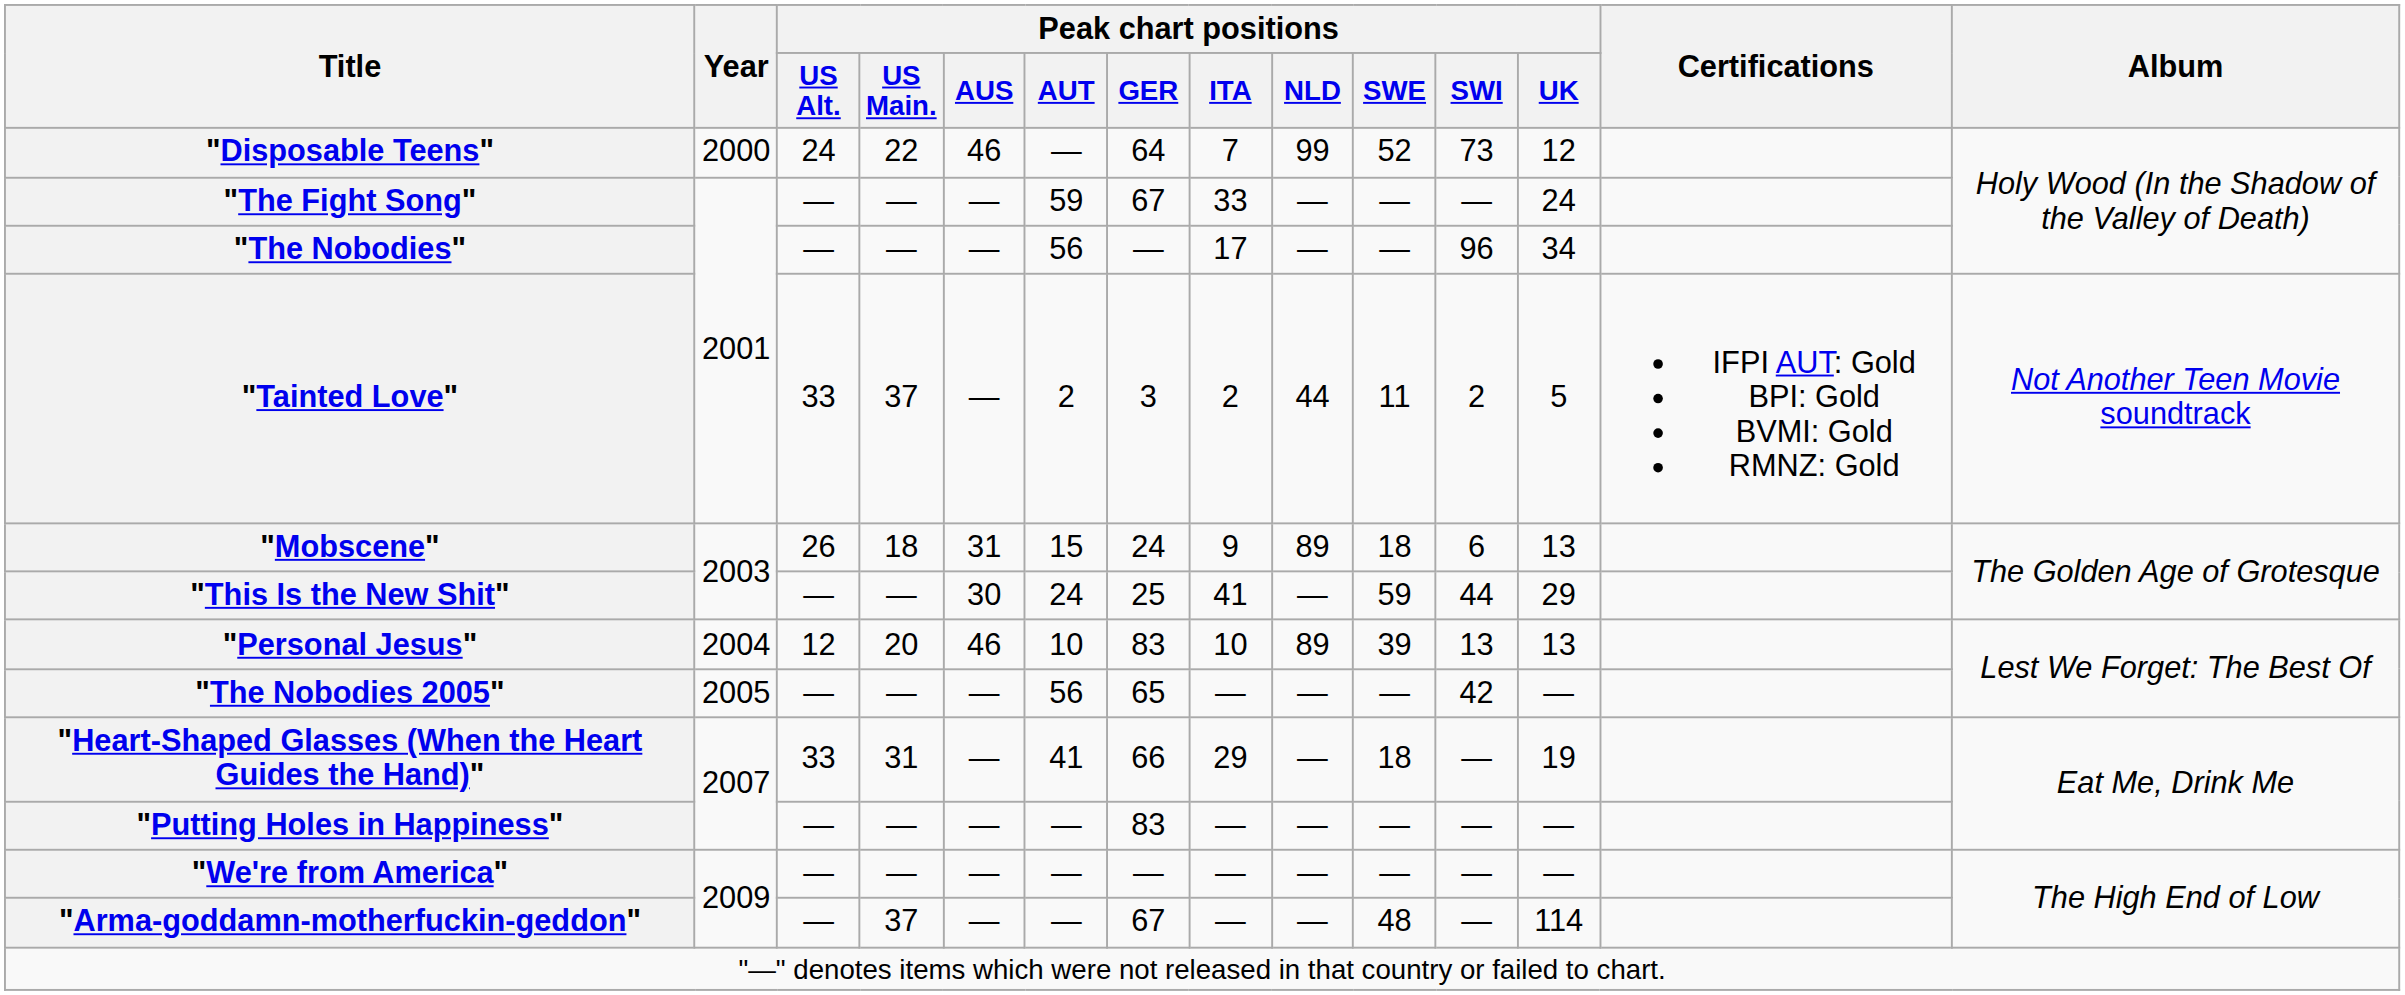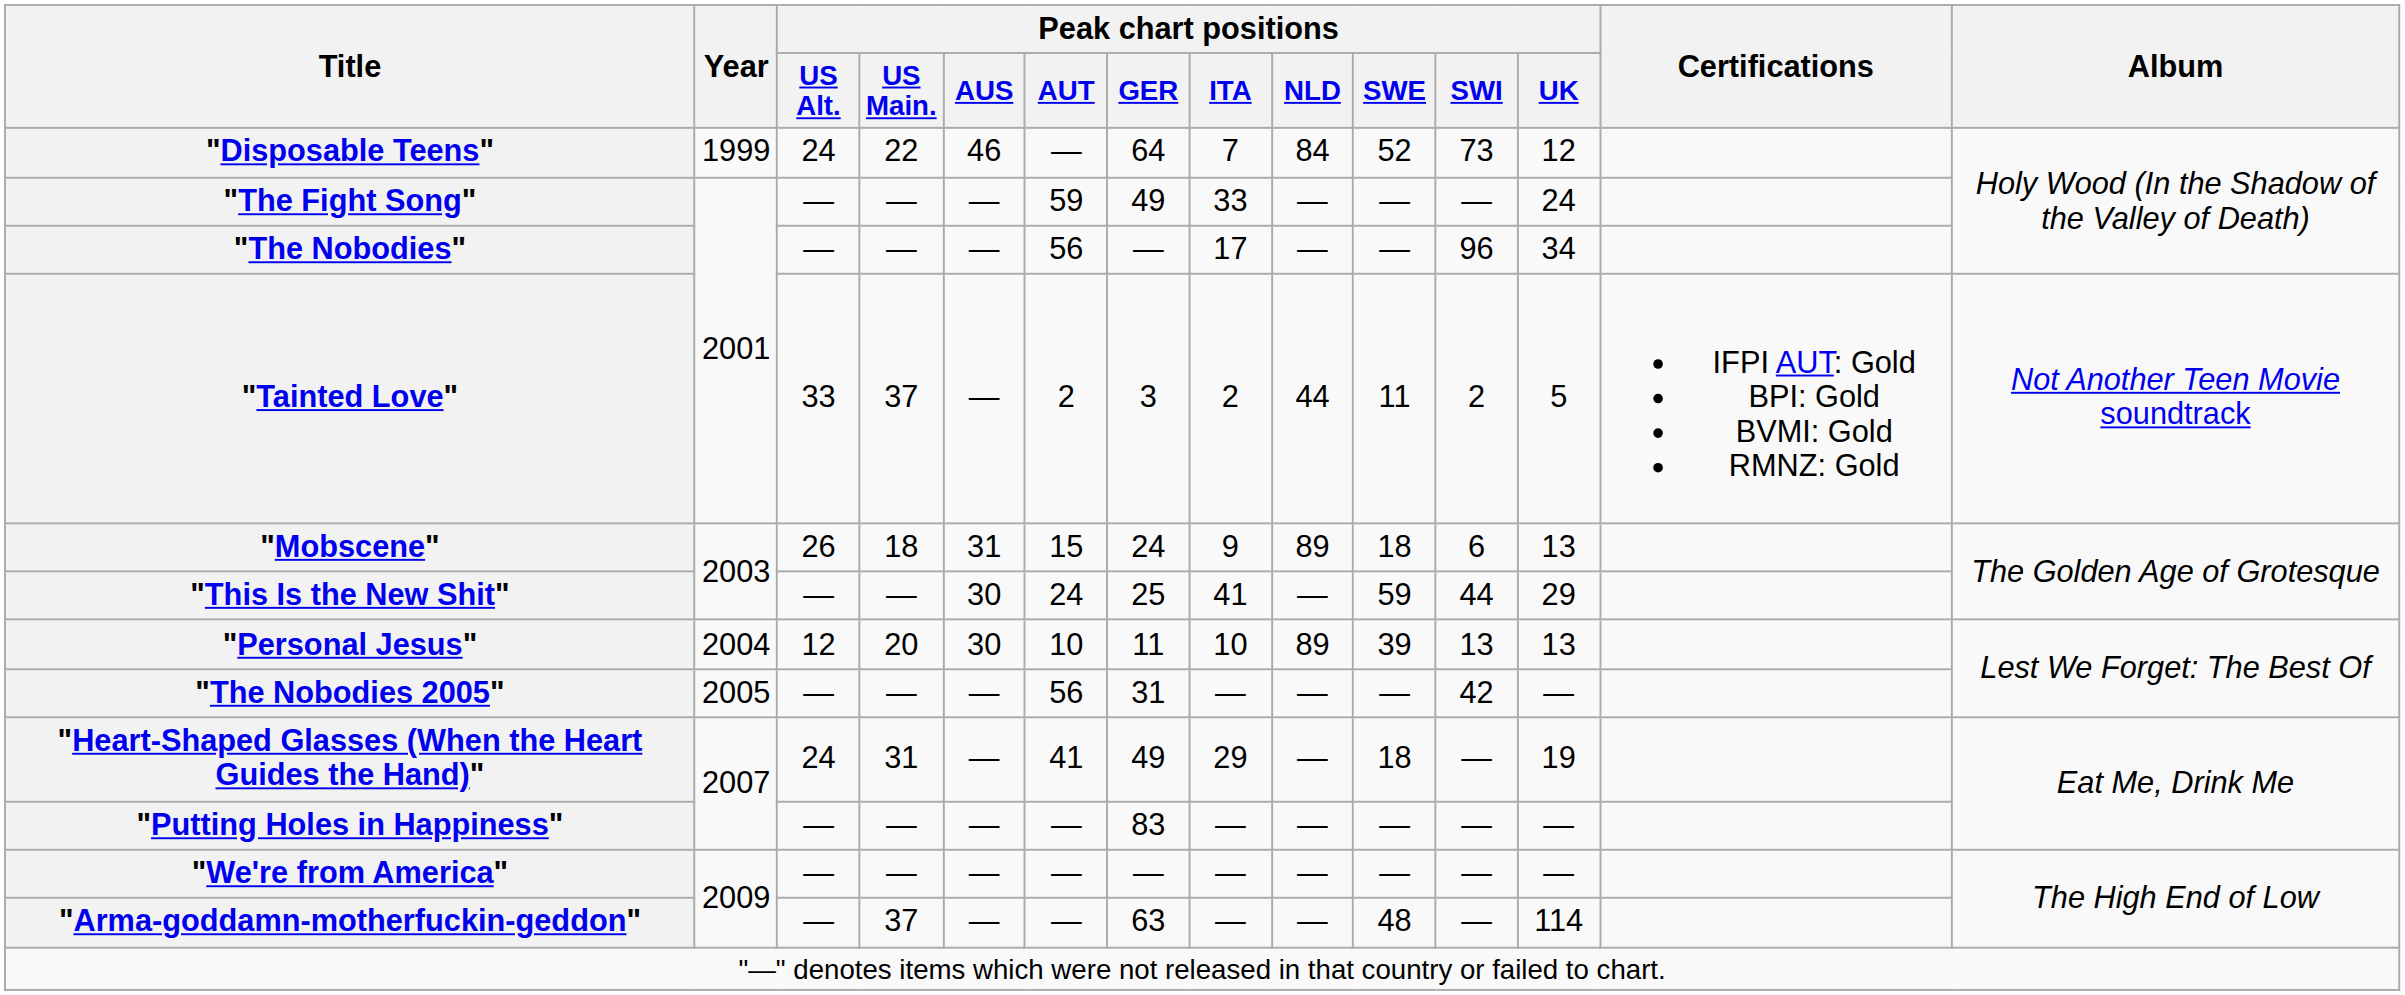"Disposable Teens" | Year: 2000 -> 1999
"Disposable Teens" | Peak chart positions / NLD: 99 -> 84
"The Fight Song" | Peak chart positions / GER: 67 -> 49
"Personal Jesus" | Peak chart positions / AUS: 46 -> 30
"Personal Jesus" | Peak chart positions / GER: 83 -> 11
"The Nobodies 2005" | Peak chart positions / GER: 65 -> 31
"Heart-Shaped Glasses (When the Heart Guides the Hand)" | Peak chart positions / US Alt.: 33 -> 24
"Heart-Shaped Glasses (When the Heart Guides the Hand)" | Peak chart positions / GER: 66 -> 49
"Arma-goddamn-motherfuckin-geddon" | Peak chart positions / GER: 67 -> 63
